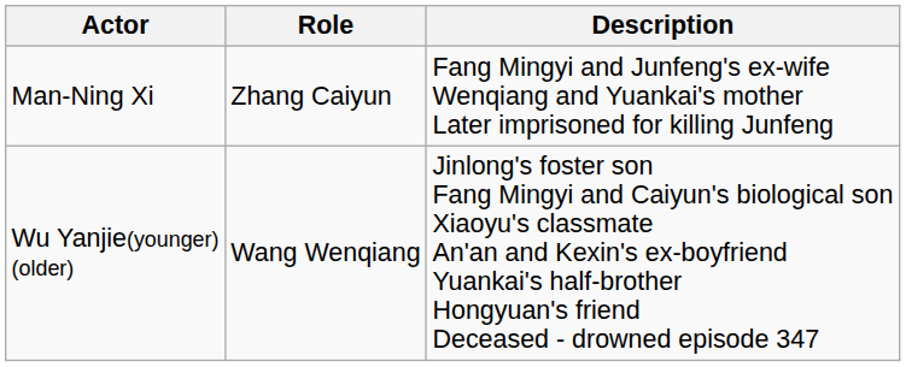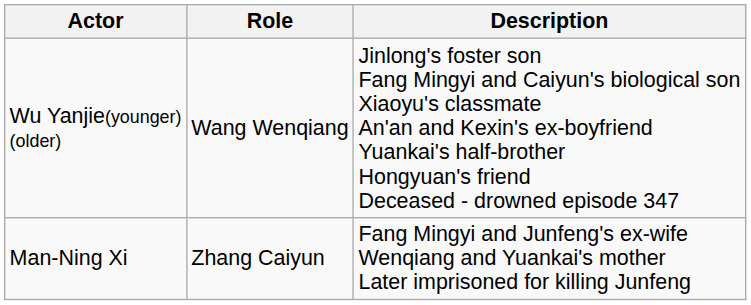rows swapped: Man-Ning Xi <-> Wu Yanjie(younger) (older)
